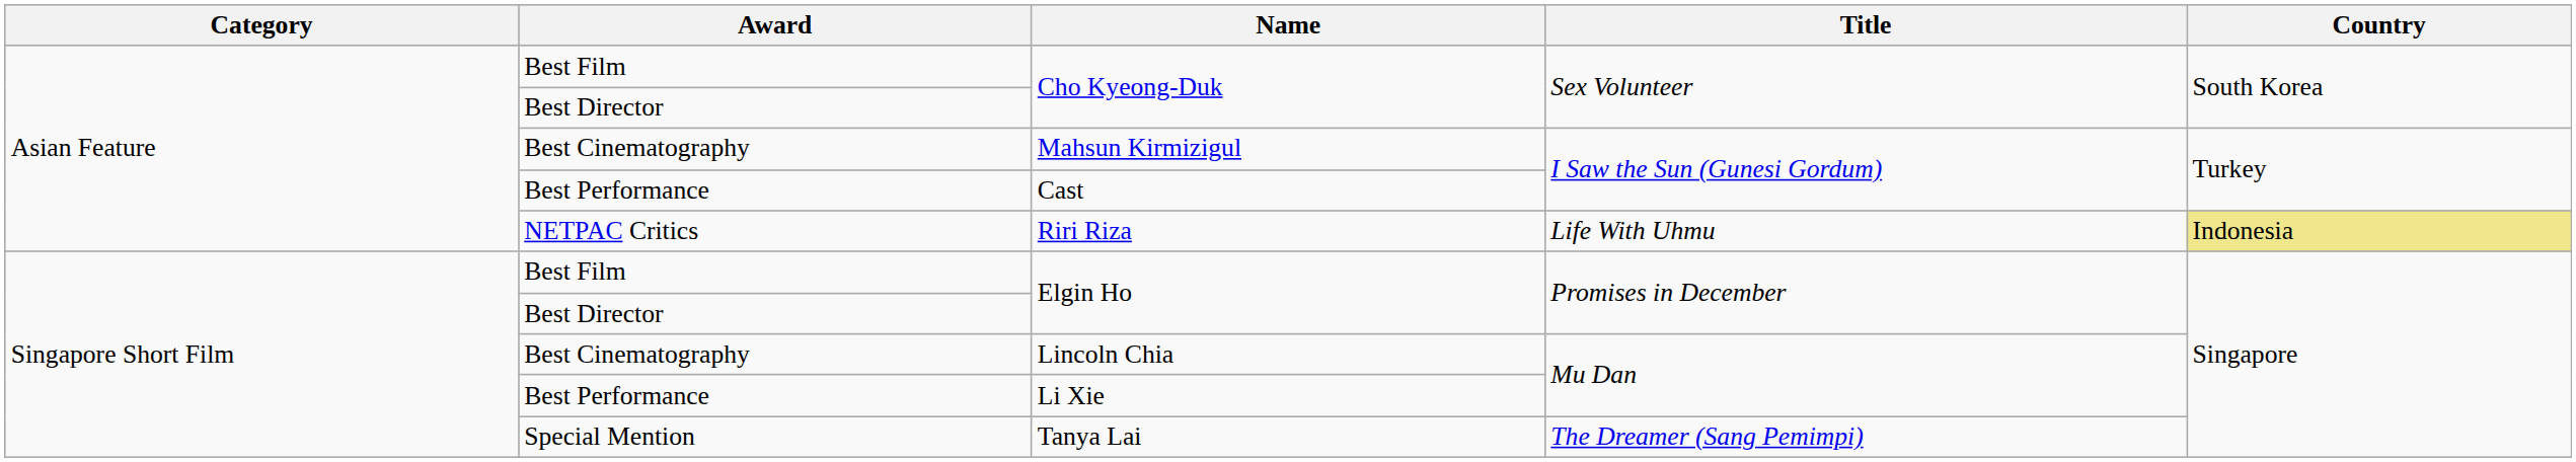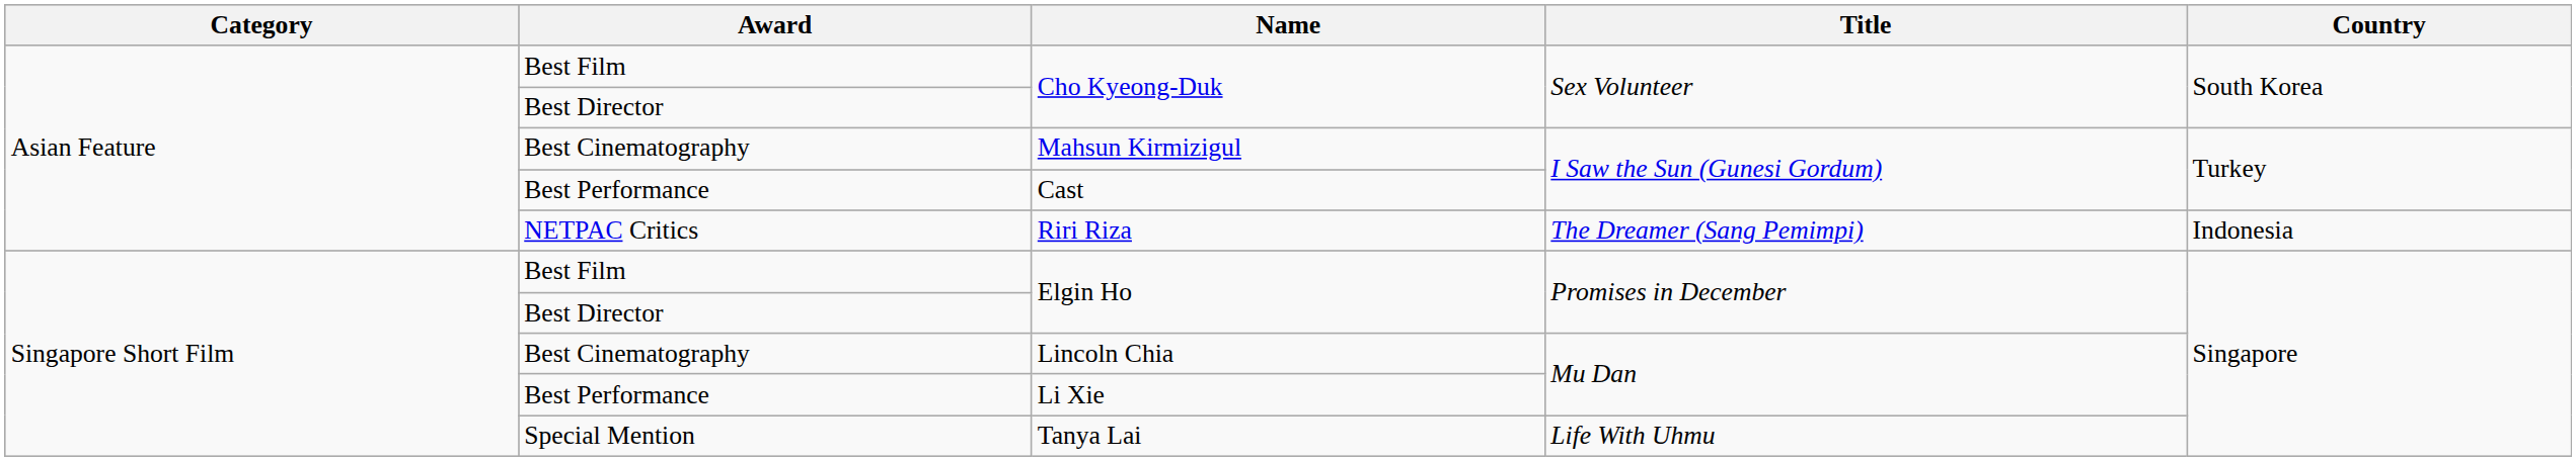Riri Riza | Title: Life With Uhmu -> The Dreamer (Sang Pemimpi)
Riri Riza | Country: khaki background -> no background
Tanya Lai | Title: The Dreamer (Sang Pemimpi) -> Life With Uhmu
